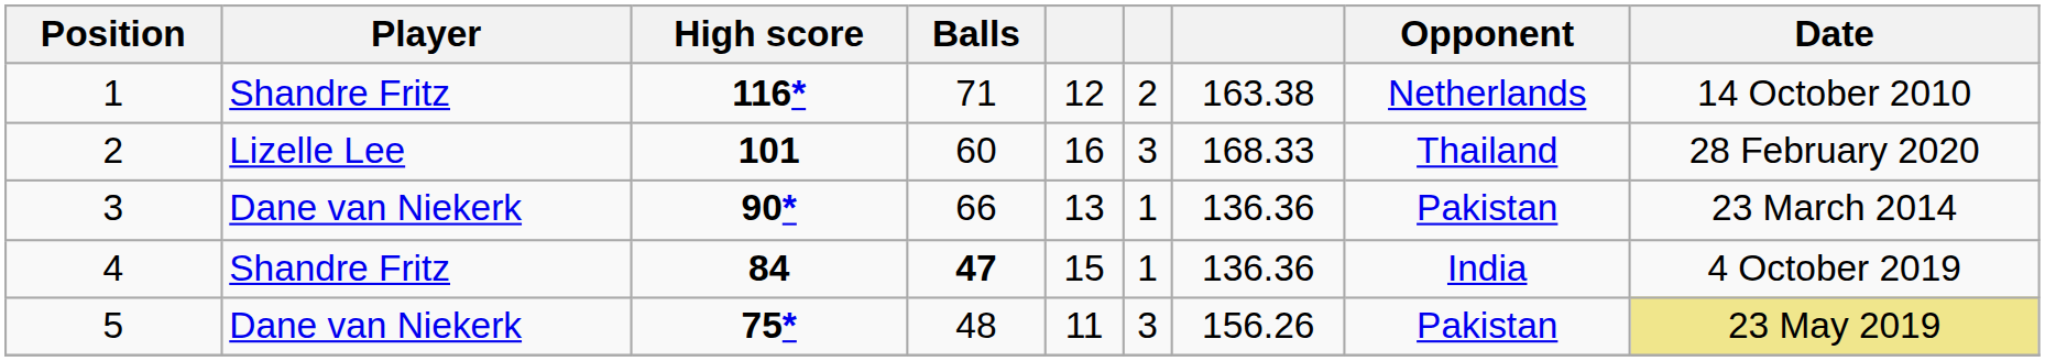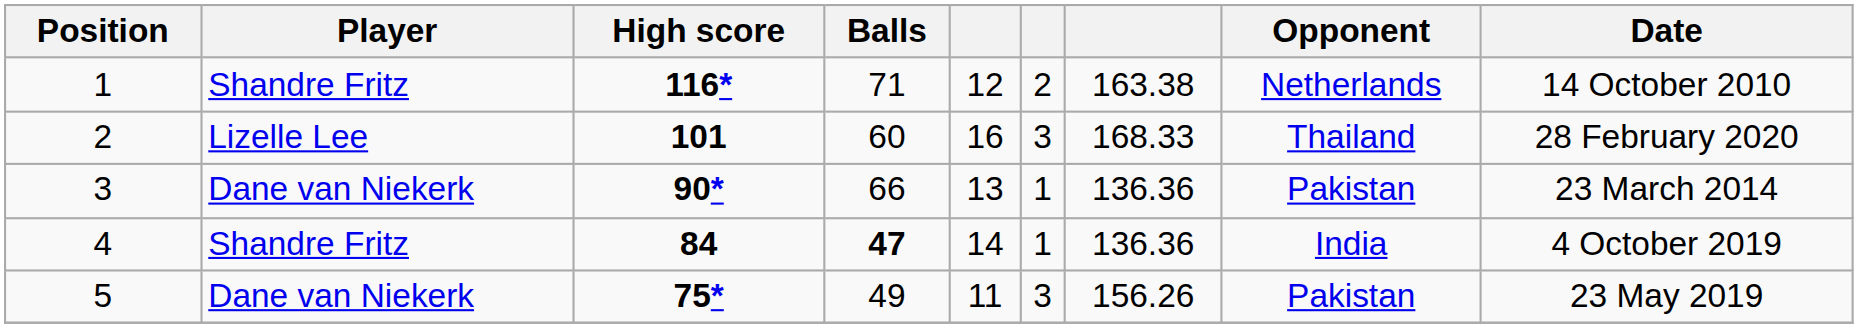4 | column 5: 15 -> 14
5 | Balls: 48 -> 49
5 | Date: khaki background -> no background
